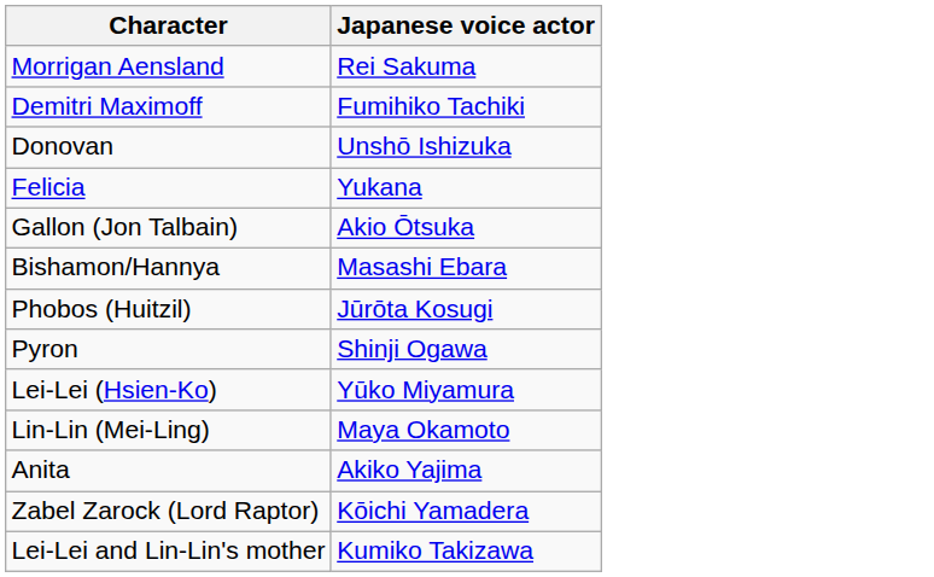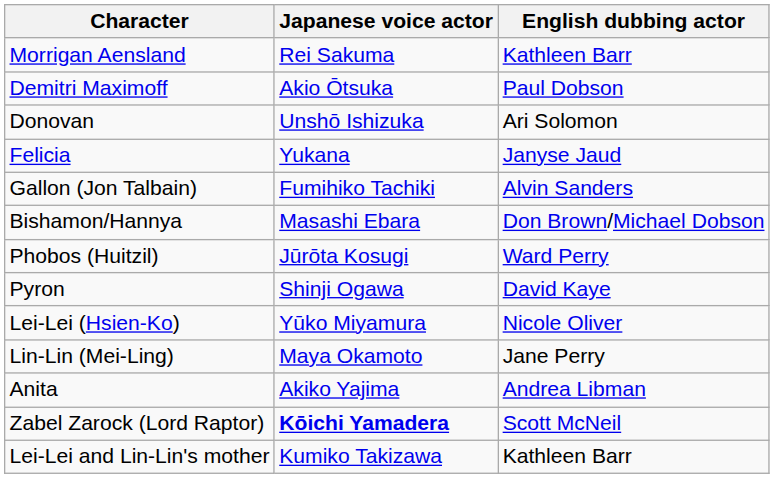+ column: English dubbing actor | Kathleen Barr | Paul Dobson | Ari Solomon | Janyse Jaud | Alvin Sanders | Don Brown/Michael Dobson | Ward Perry | David Kaye | Nicole Oliver | Jane Perry | Andrea Libman | Scott McNeil | Kathleen Barr
Demitri Maximoff | Japanese voice actor: Fumihiko Tachiki -> Akio Ōtsuka
Gallon (Jon Talbain) | Japanese voice actor: Akio Ōtsuka -> Fumihiko Tachiki
Zabel Zarock (Lord Raptor) | Japanese voice actor: normal -> bold
